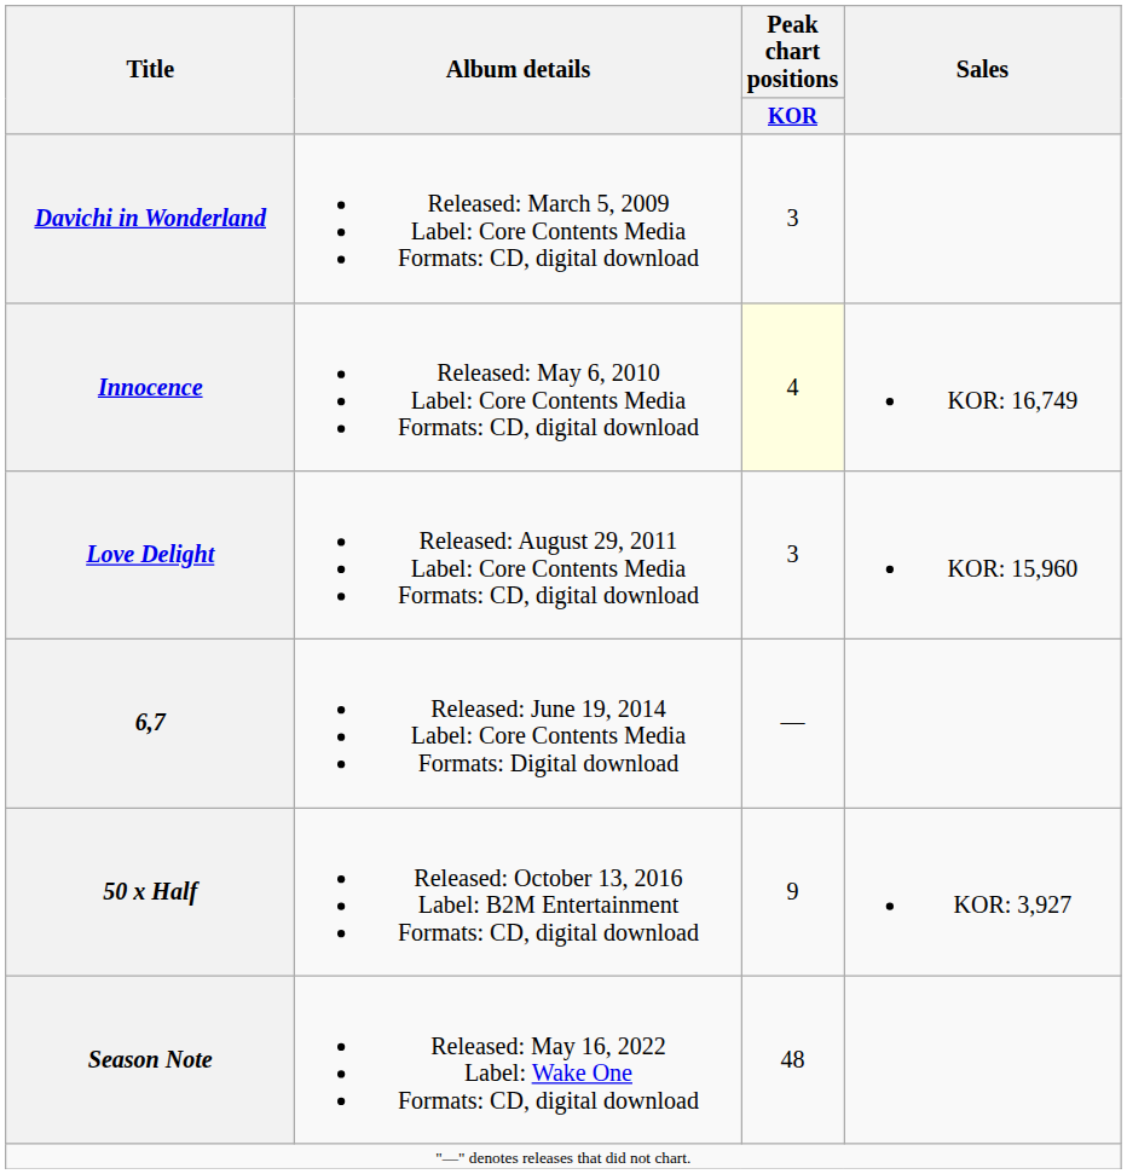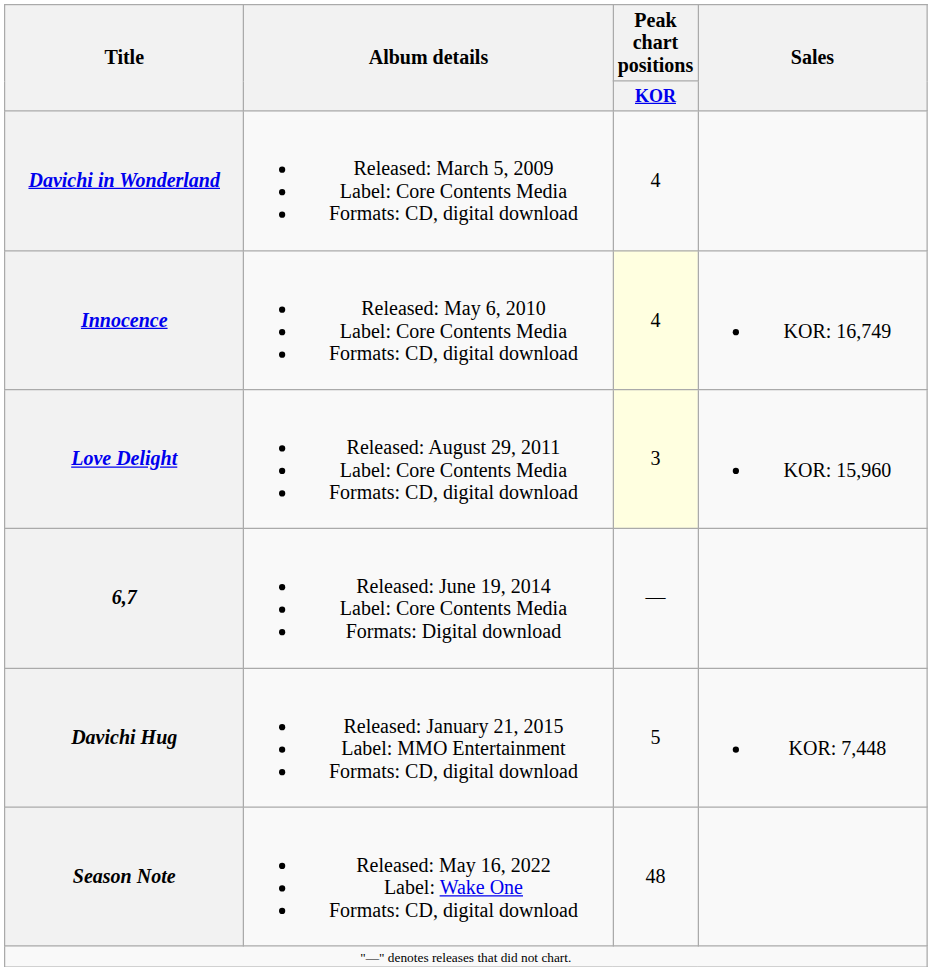Davichi in Wonderland | Peak chart positions / KOR: 3 -> 4
Love Delight | Peak chart positions / KOR: no background -> lightyellow background
+ row: Davichi Hug | Released: January 21, 2015 Label: MMO Entertainment Formats: CD, digital download | 5 | KOR: 7,448
- row: 50 x Half | Released: October 13, 2016 Label: B2M Entertainment Formats: CD, digital download | 9 | KOR: 3,927
